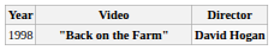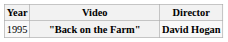"Back on the Farm" | Year: 1998 -> 1995
